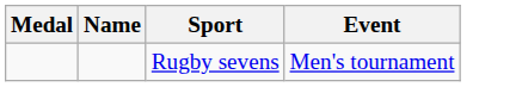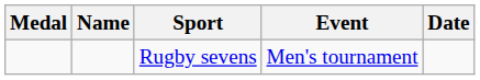+ column: Date
